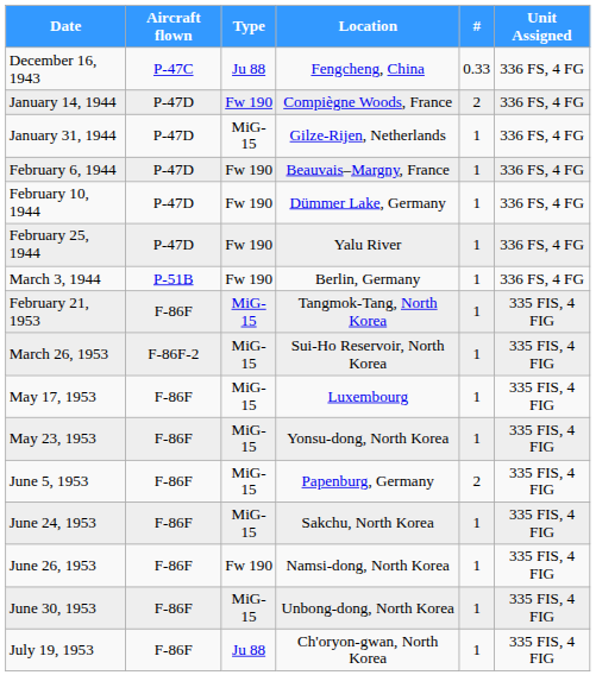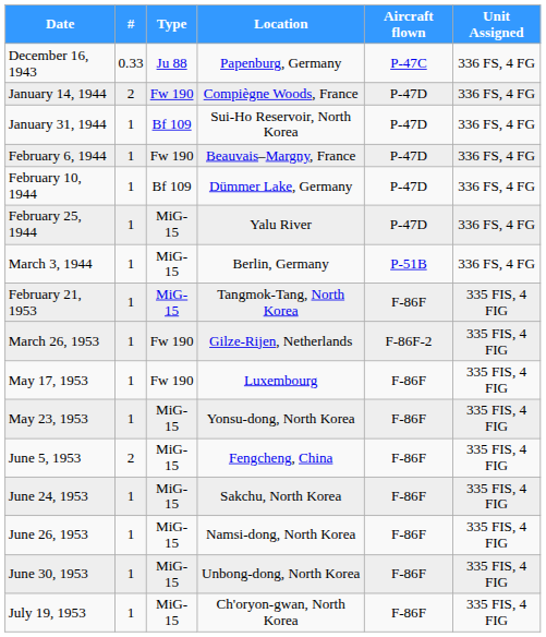columns swapped: # <-> Aircraft flown
December 16, 1943 | Location: Fengcheng, China -> Papenburg, Germany
January 31, 1944 | Type: MiG-15 -> Bf 109
January 31, 1944 | Location: Gilze-Rijen, Netherlands -> Sui-Ho Reservoir, North Korea
February 10, 1944 | Type: Fw 190 -> Bf 109
February 25, 1944 | Type: Fw 190 -> MiG-15
March 3, 1944 | Type: Fw 190 -> MiG-15
March 26, 1953 | Type: MiG-15 -> Fw 190
March 26, 1953 | Location: Sui-Ho Reservoir, North Korea -> Gilze-Rijen, Netherlands
May 17, 1953 | Type: MiG-15 -> Fw 190
June 5, 1953 | Location: Papenburg, Germany -> Fengcheng, China
June 26, 1953 | Type: Fw 190 -> MiG-15
July 19, 1953 | Type: Ju 88 -> MiG-15
